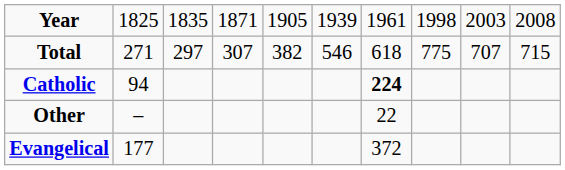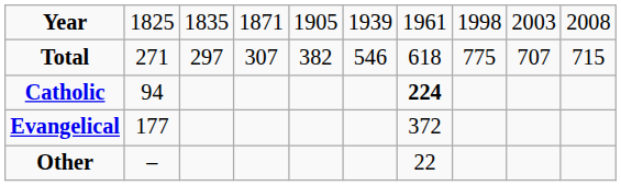rows swapped: Evangelical <-> Other
